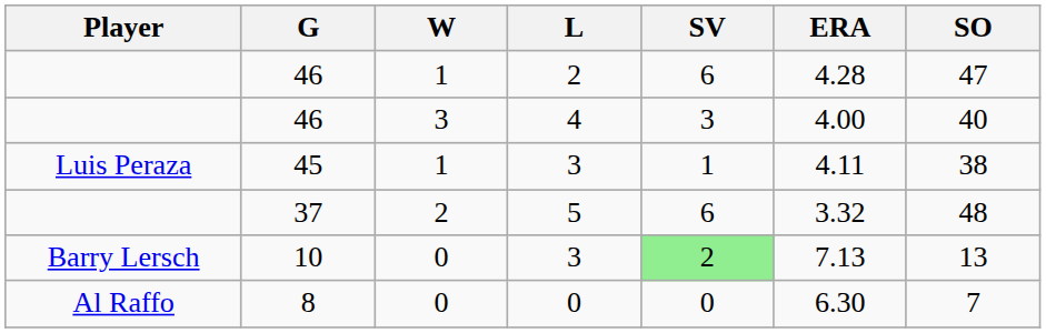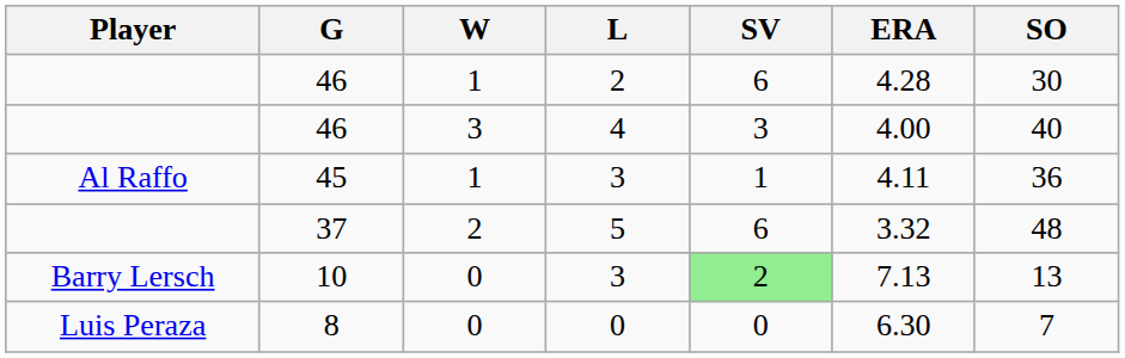46 / 2 | SO: 47 -> 30
45 | Player: Luis Peraza -> Al Raffo
45 | SO: 38 -> 36
8 | Player: Al Raffo -> Luis Peraza
